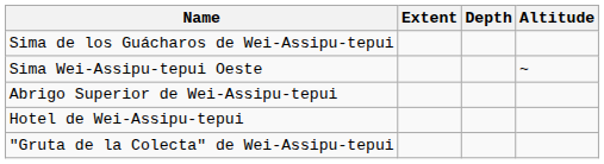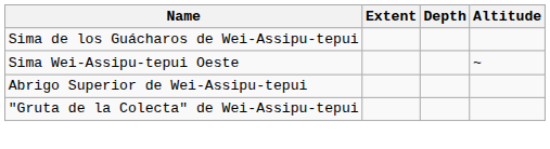- row: Hotel de Wei-Assipu-tepui
